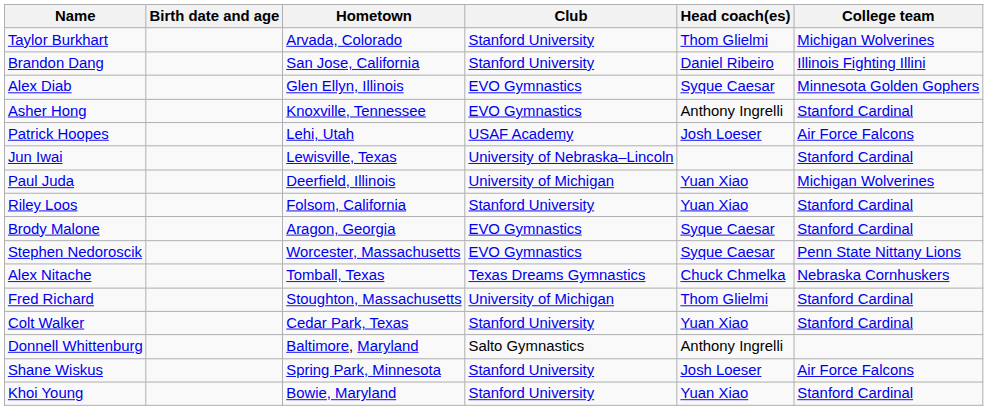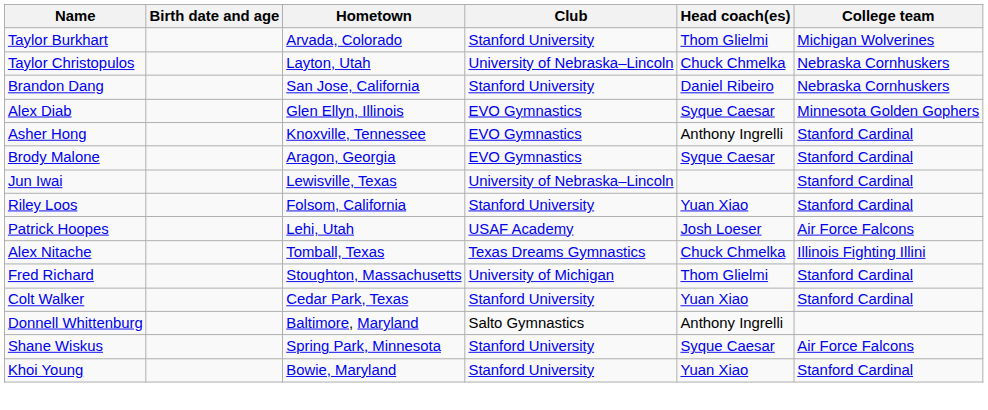+ row: Taylor Christopulos | Layton, Utah | University of Nebraska–Lincoln | Chuck Chmelka | Nebraska Cornhuskers
Brandon Dang | College team: Illinois Fighting Illini -> Nebraska Cornhuskers
rows swapped: Patrick Hoopes <-> Brody Malone
- row: Paul Juda | Deerfield, Illinois | University of Michigan | Yuan Xiao | Michigan Wolverines
- row: Stephen Nedoroscik | Worcester, Massachusetts | EVO Gymnastics | Syque Caesar | Penn State Nittany Lions
Alex Nitache | College team: Nebraska Cornhuskers -> Illinois Fighting Illini
Shane Wiskus | Head coach(es): Josh Loeser -> Syque Caesar
